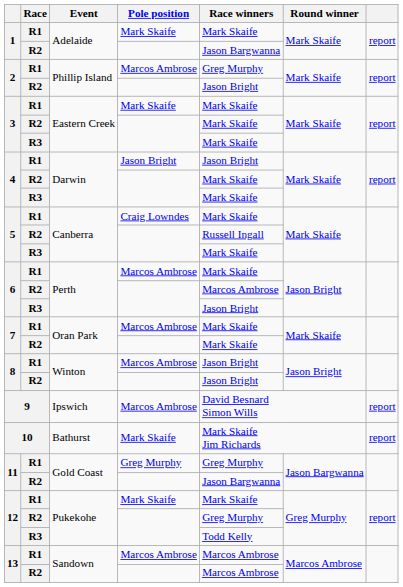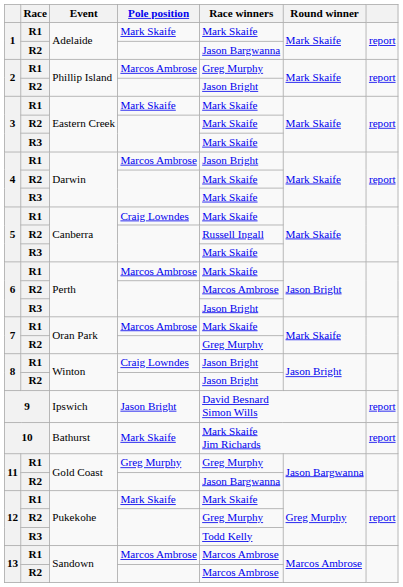4 / R1 | Pole position: Jason Bright -> Marcos Ambrose
7 / R2 | Race winners: Mark Skaife -> Greg Murphy
8 / R1 | Pole position: Marcos Ambrose -> Craig Lowndes
9 | Pole position: Marcos Ambrose -> Jason Bright
